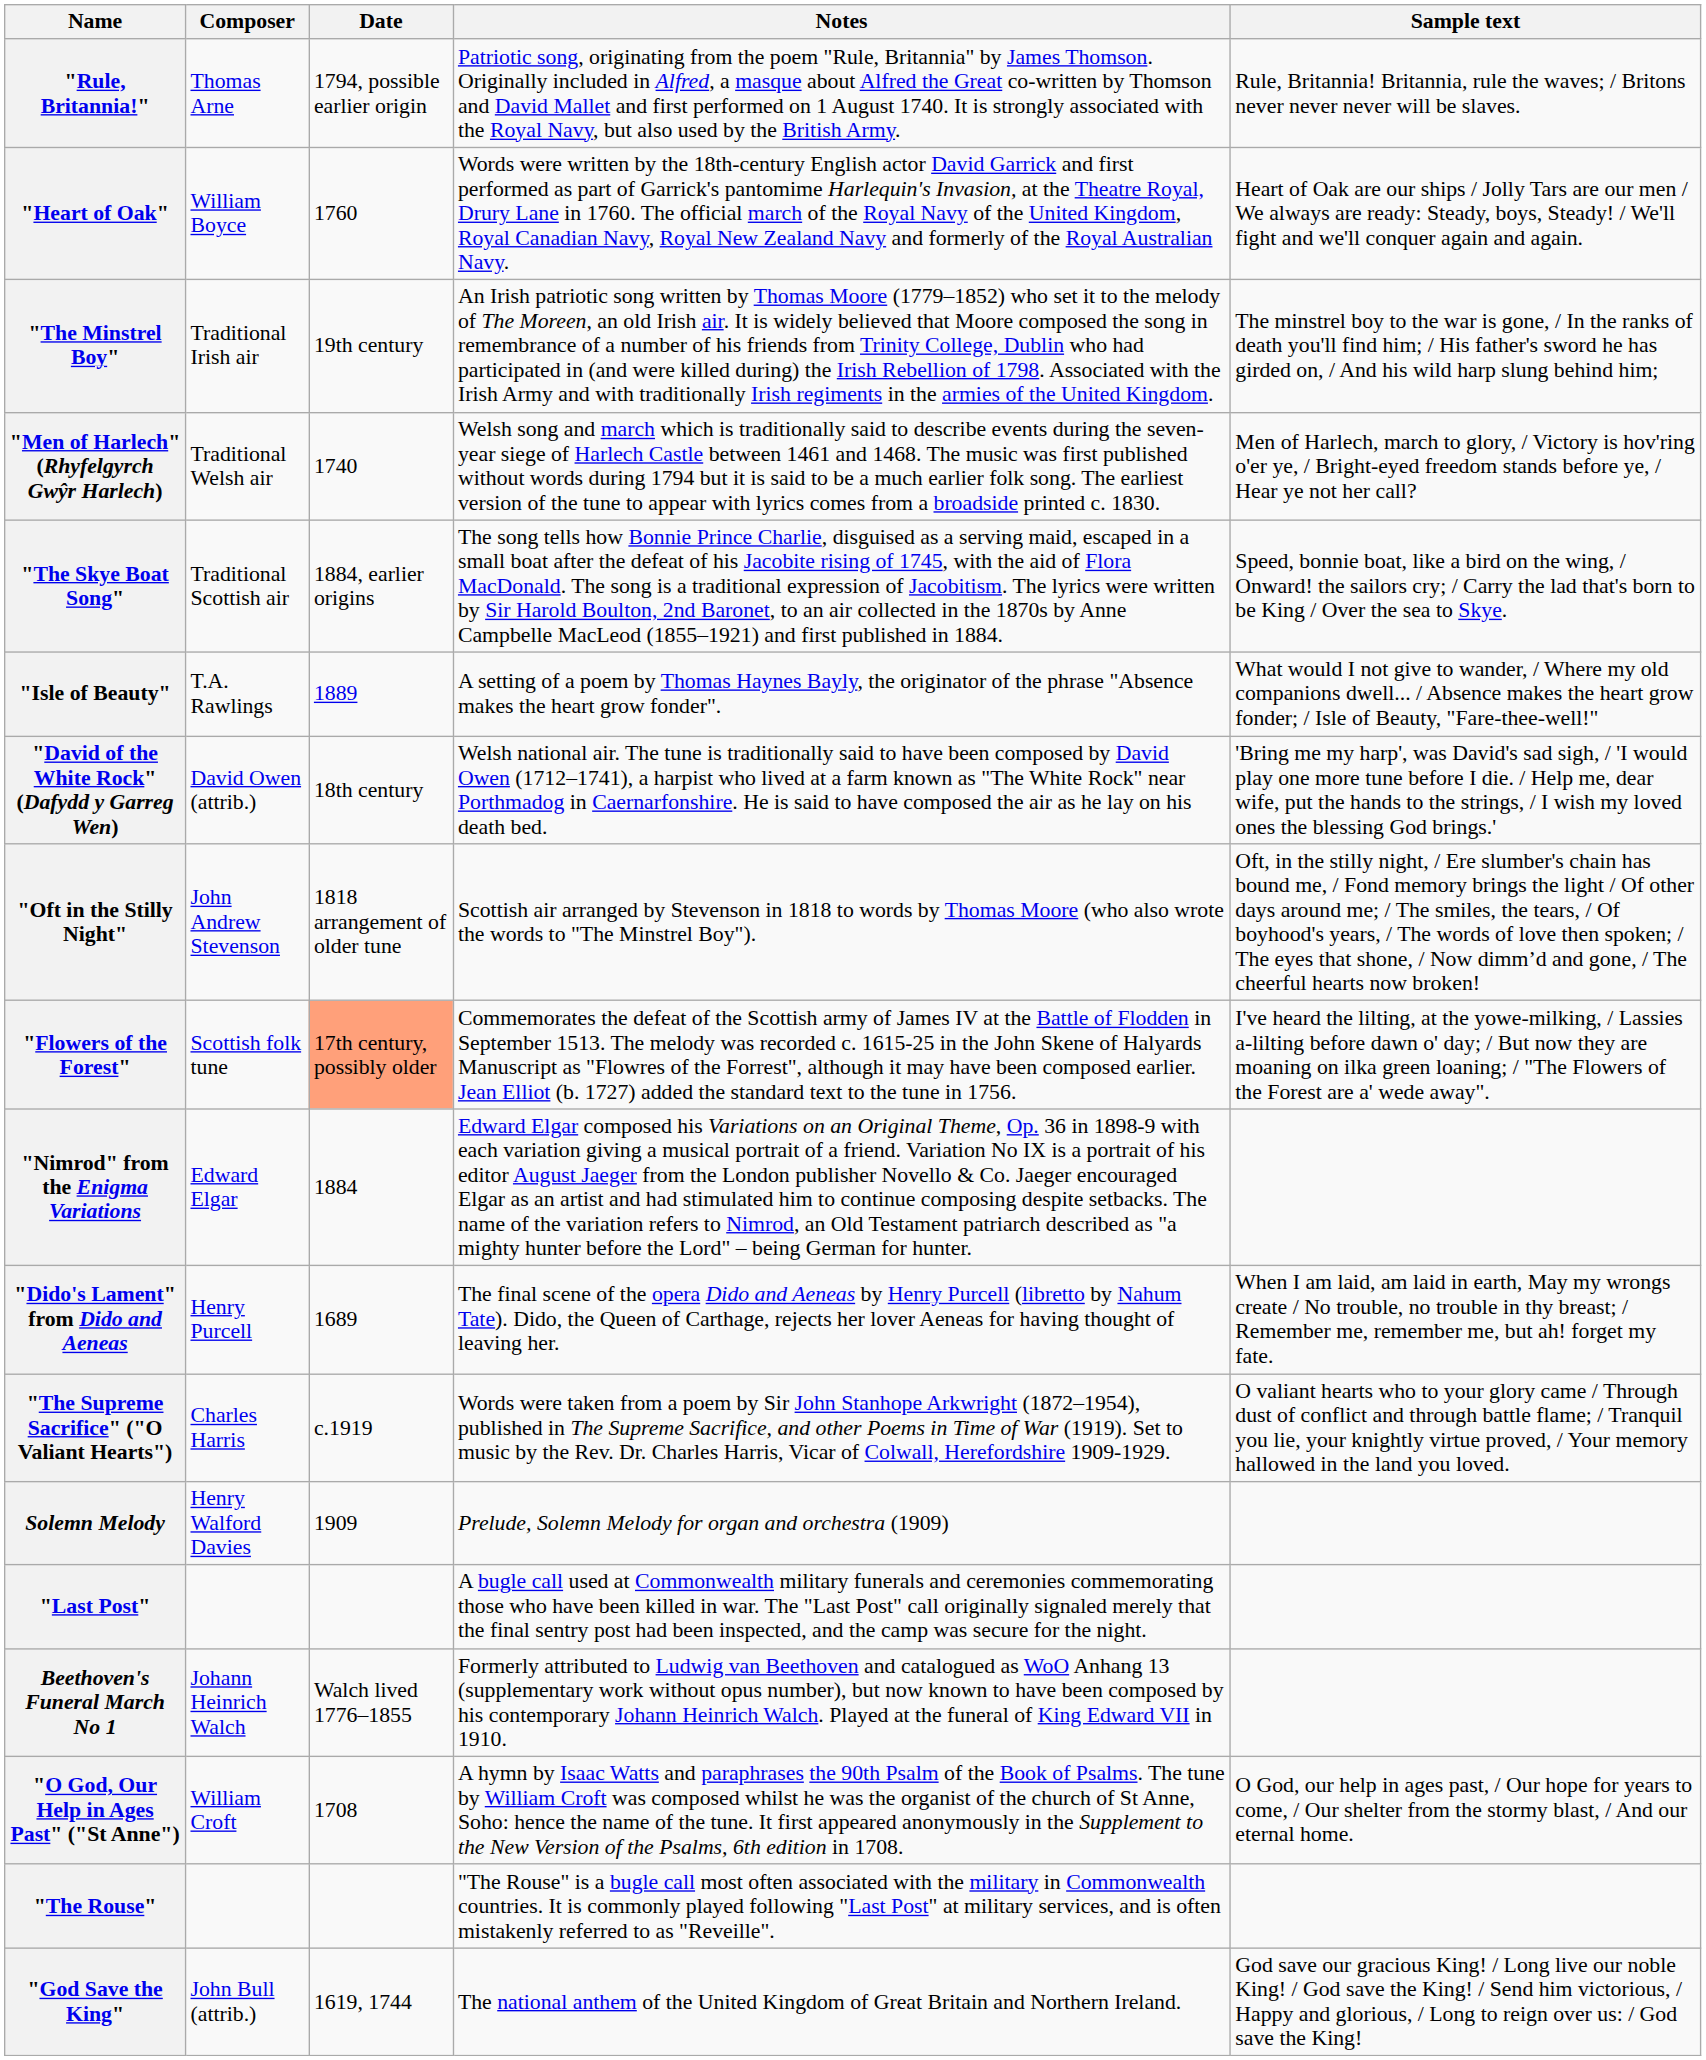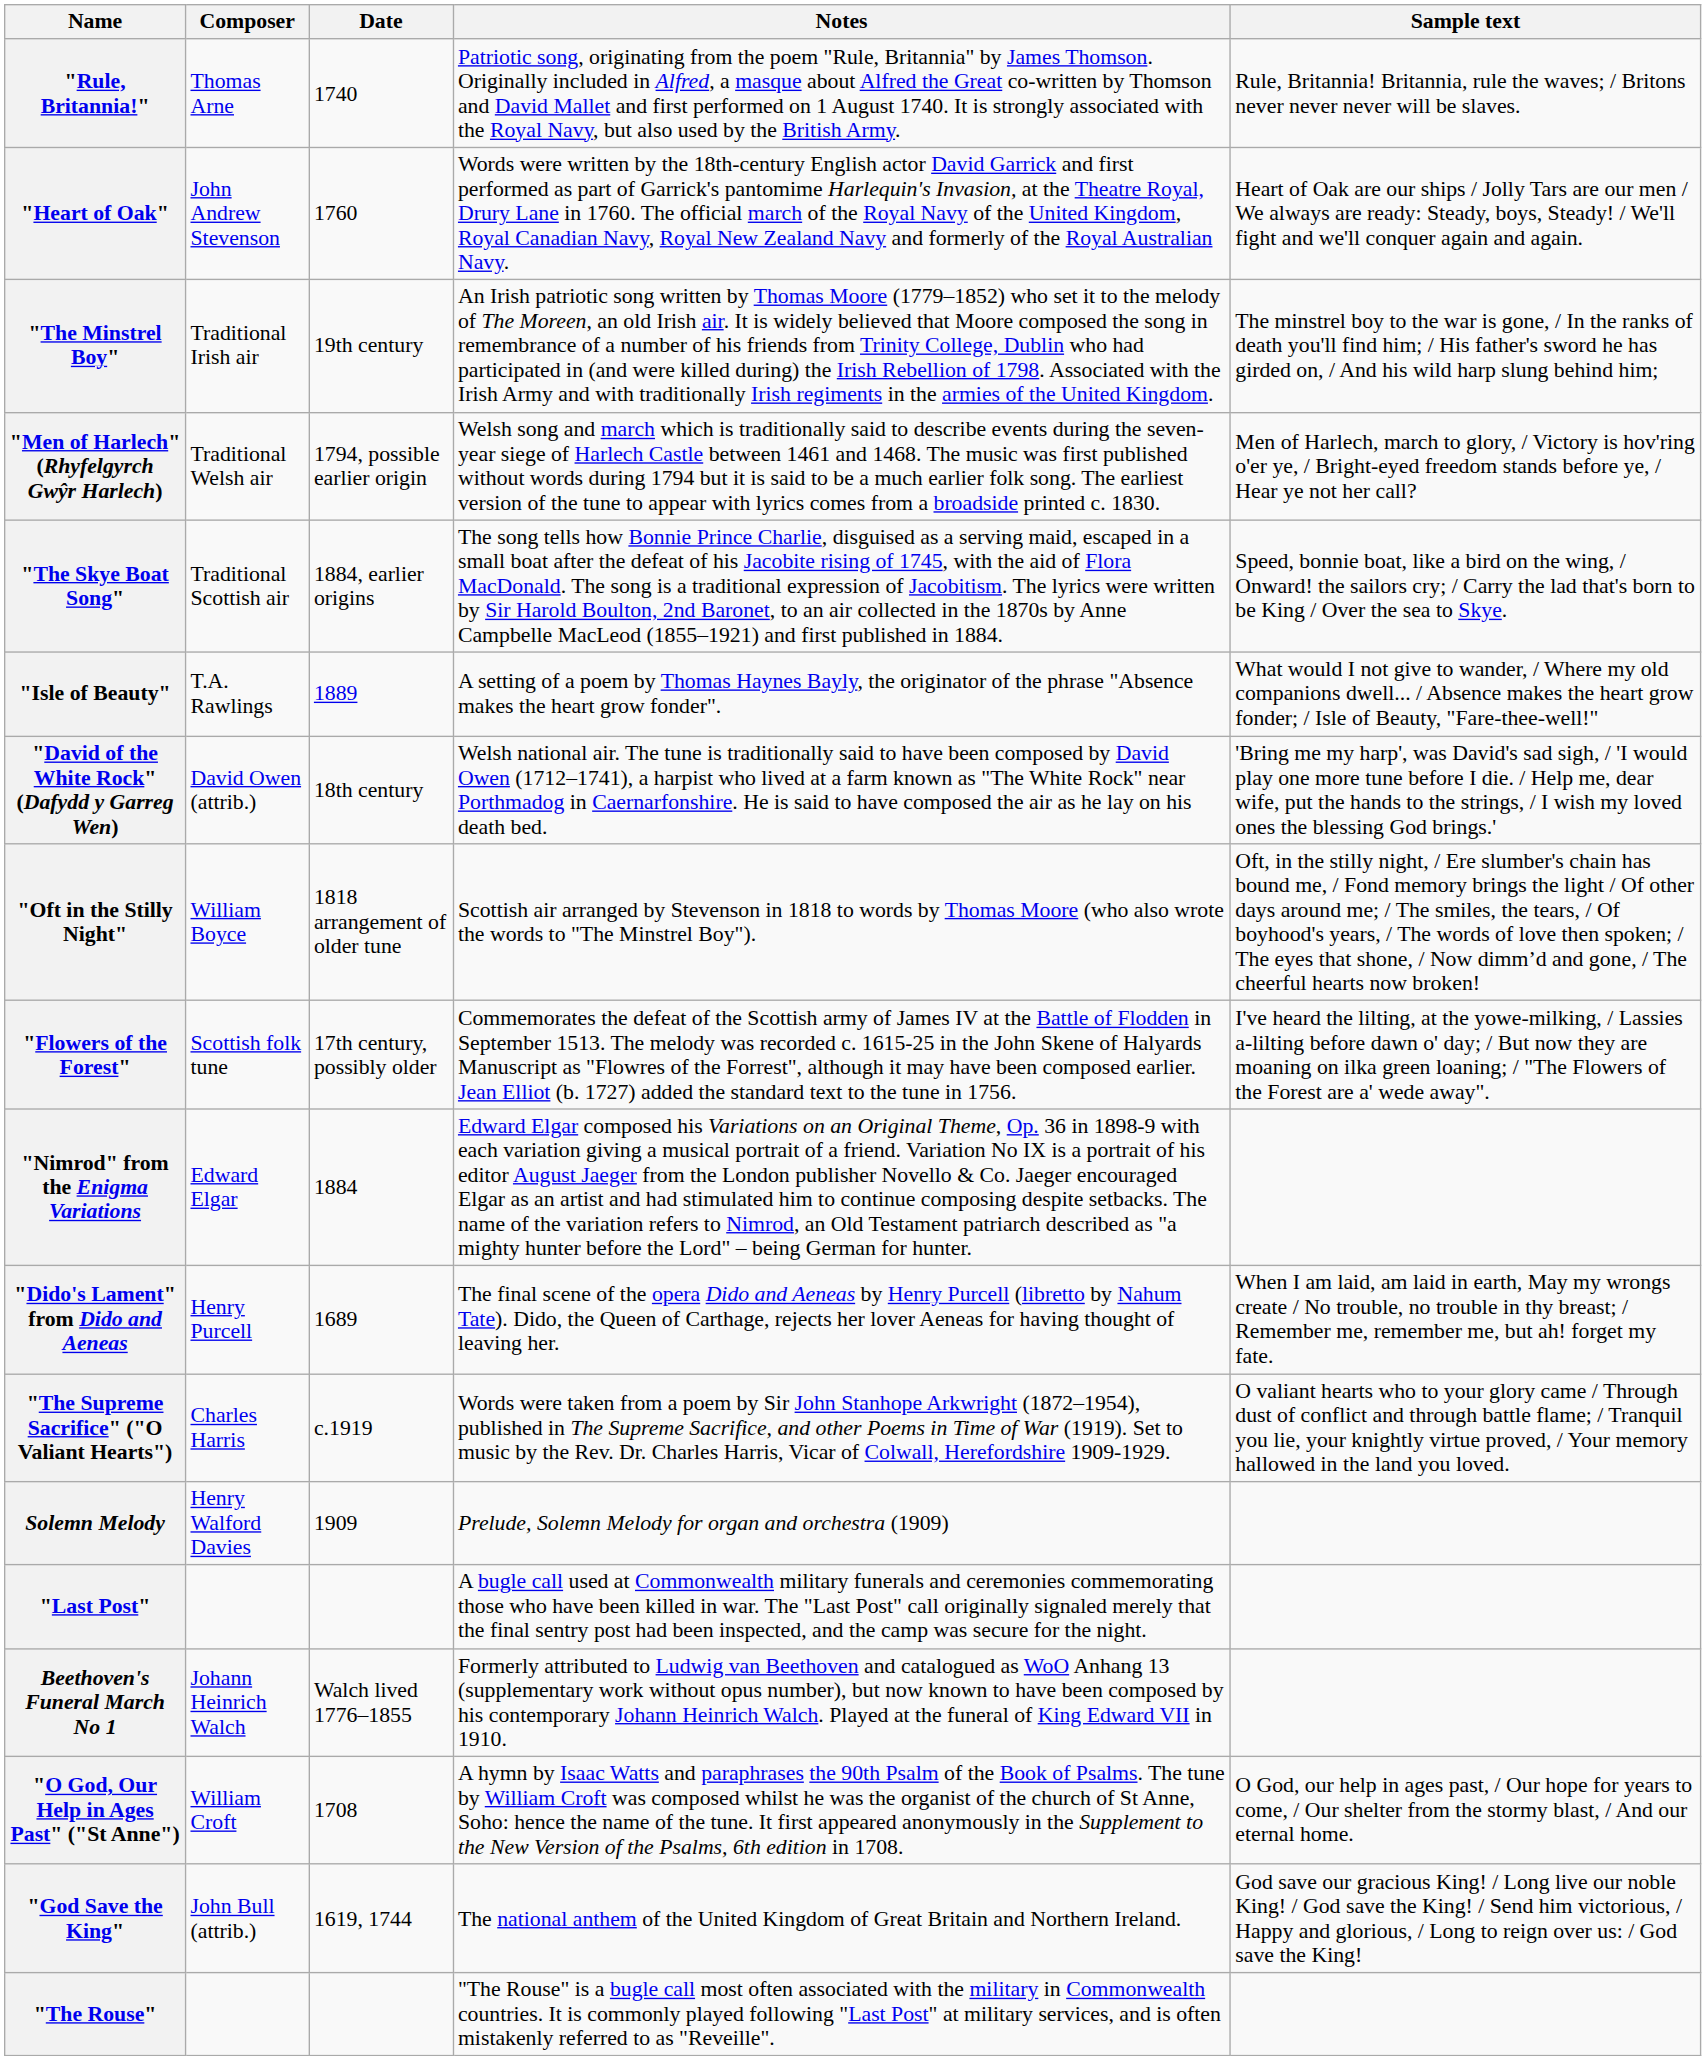"Rule, Britannia!" | Date: 1794, possible earlier origin -> 1740
"Heart of Oak" | Composer: William Boyce -> John Andrew Stevenson
"Men of Harlech" (Rhyfelgyrch Gwŷr Harlech) | Date: 1740 -> 1794, possible earlier origin
"Oft in the Stilly Night" | Composer: John Andrew Stevenson -> William Boyce
"Flowers of the Forest" | Date: lightsalmon background -> no background
rows swapped: "The Rouse" <-> "God Save the King"
